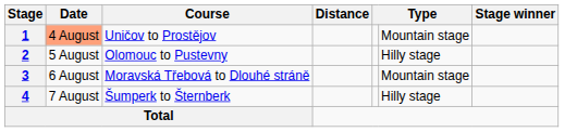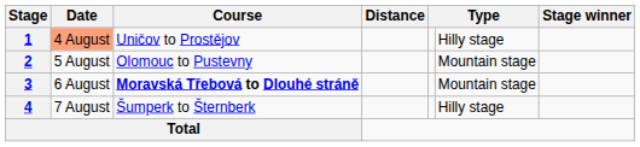1 | column 6: Mountain stage -> Hilly stage
2 | column 6: Hilly stage -> Mountain stage
3 | Course: normal -> bold
